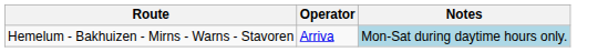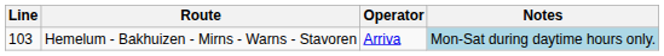+ column: Line | 103
